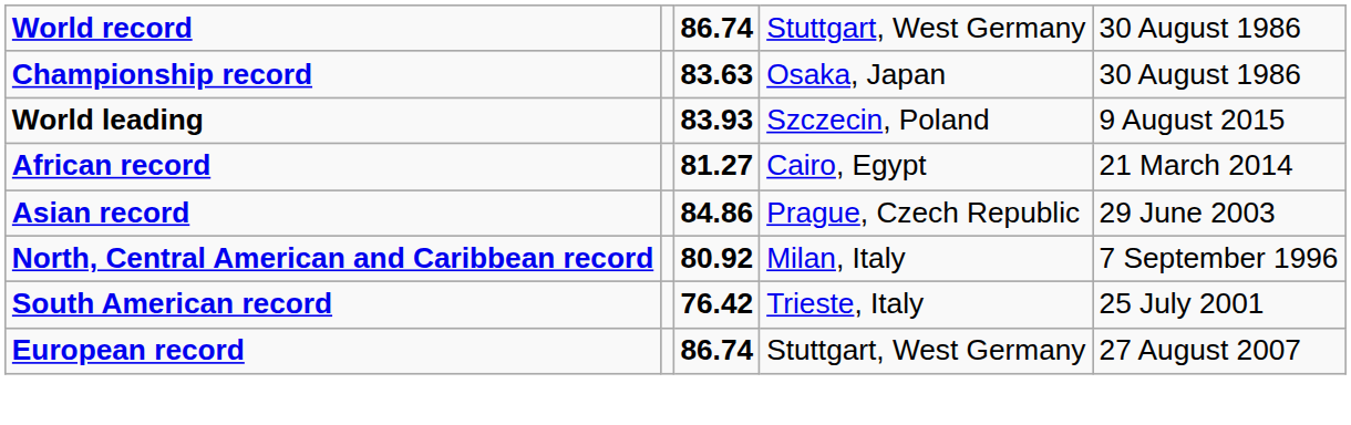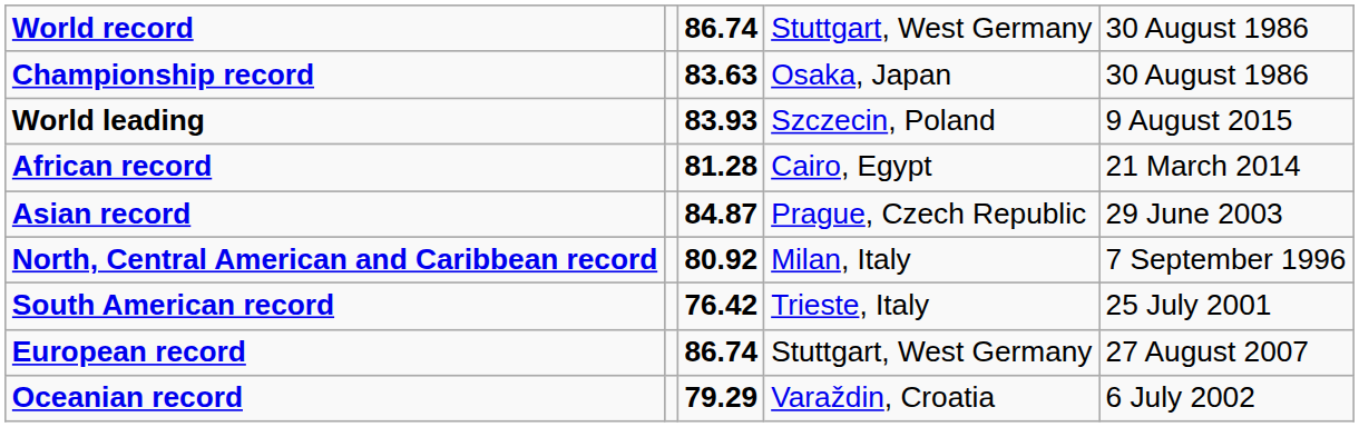African record | column 3: 81.27 -> 81.28
Asian record | column 3: 84.86 -> 84.87
+ row: Oceanian record | 79.29 | Varaždin, Croatia | 6 July 2002
